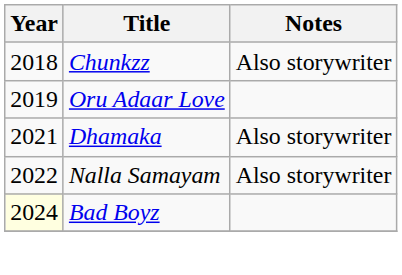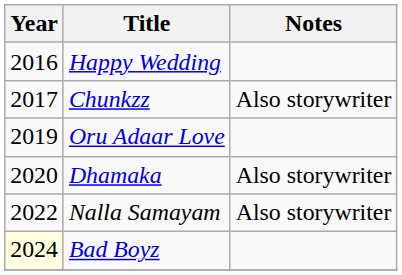+ row: 2016 | Happy Wedding
Chunkzz | Year: 2018 -> 2017
Dhamaka | Year: 2021 -> 2020
